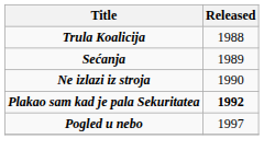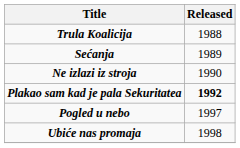+ row: Ubiće nas promaja | 1998
